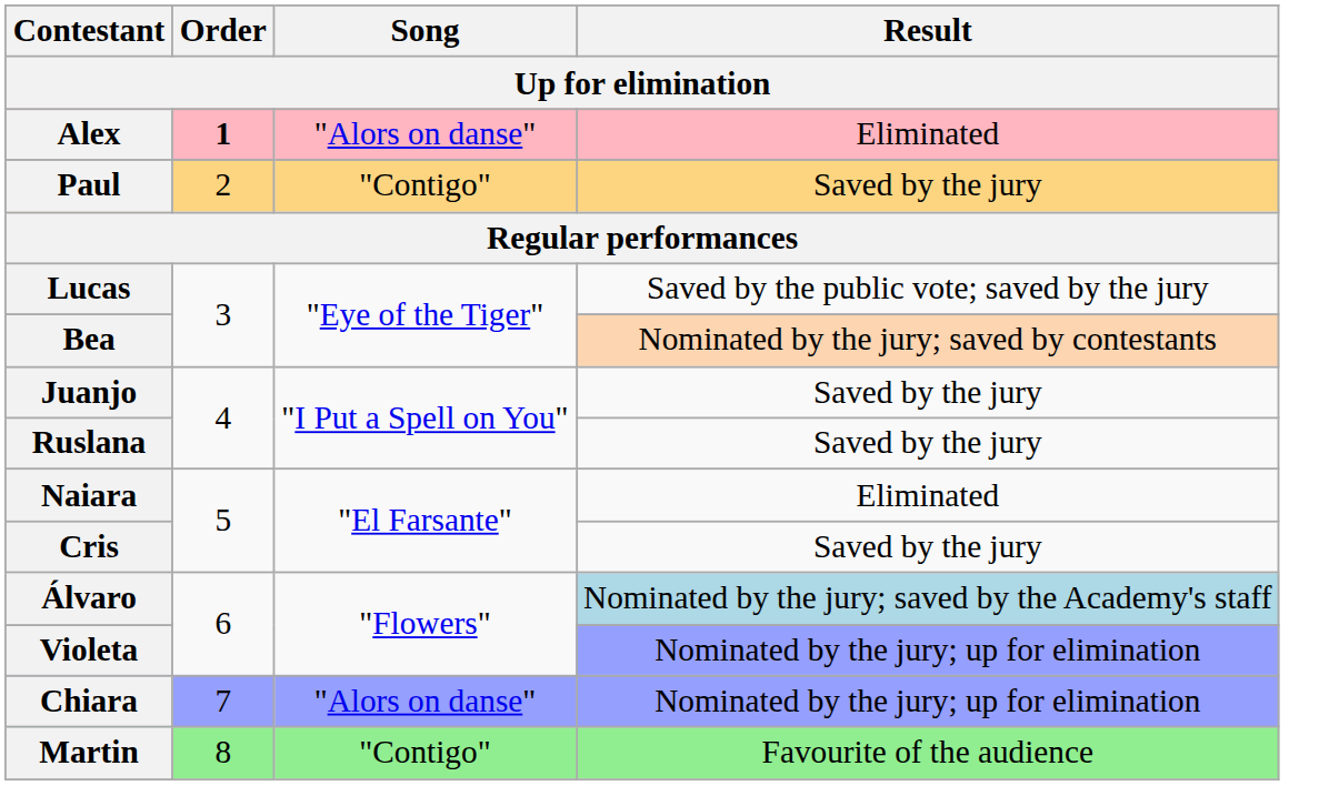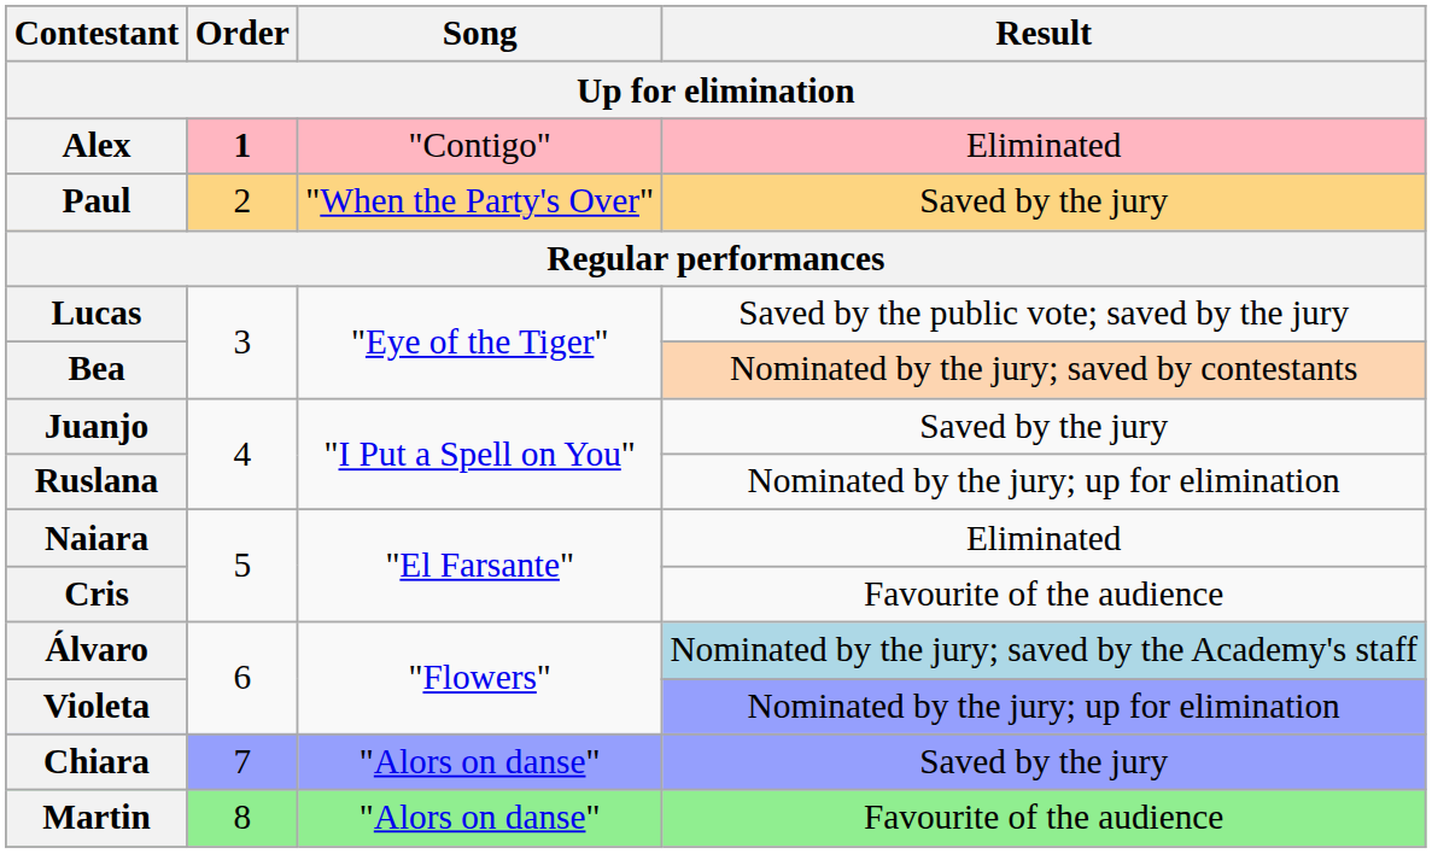Alex | Song: "Alors on danse" -> "Contigo"
Paul | Song: "Contigo" -> "When the Party's Over"
Ruslana | Result: Saved by the jury -> Nominated by the jury; up for elimination
Cris | Result: Saved by the jury -> Favourite of the audience
Chiara | Result: Nominated by the jury; up for elimination -> Saved by the jury
Martin | Song: "Contigo" -> "Alors on danse"
